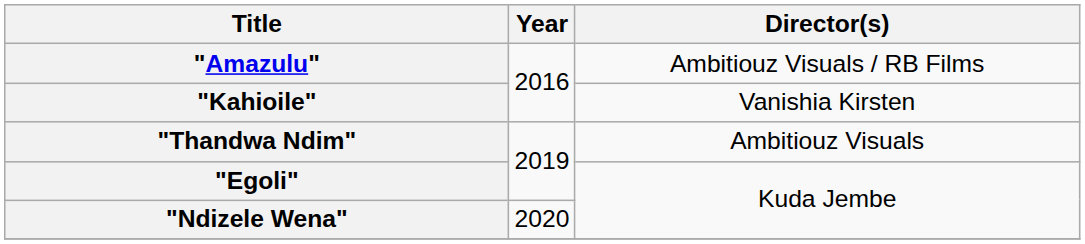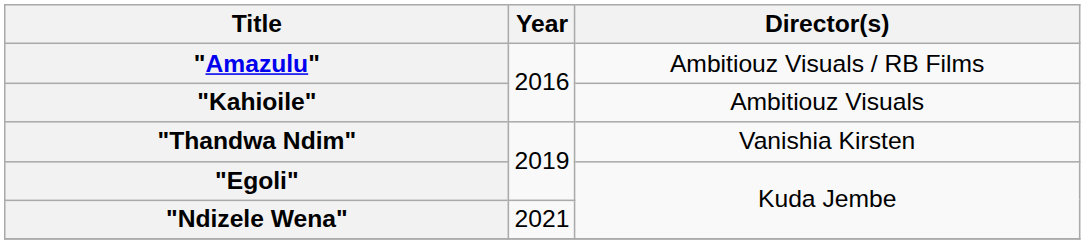"Kahioile" | Director(s): Vanishia Kirsten -> Ambitiouz Visuals
"Thandwa Ndim" | Director(s): Ambitiouz Visuals -> Vanishia Kirsten
"Ndizele Wena" | Year: 2020 -> 2021
